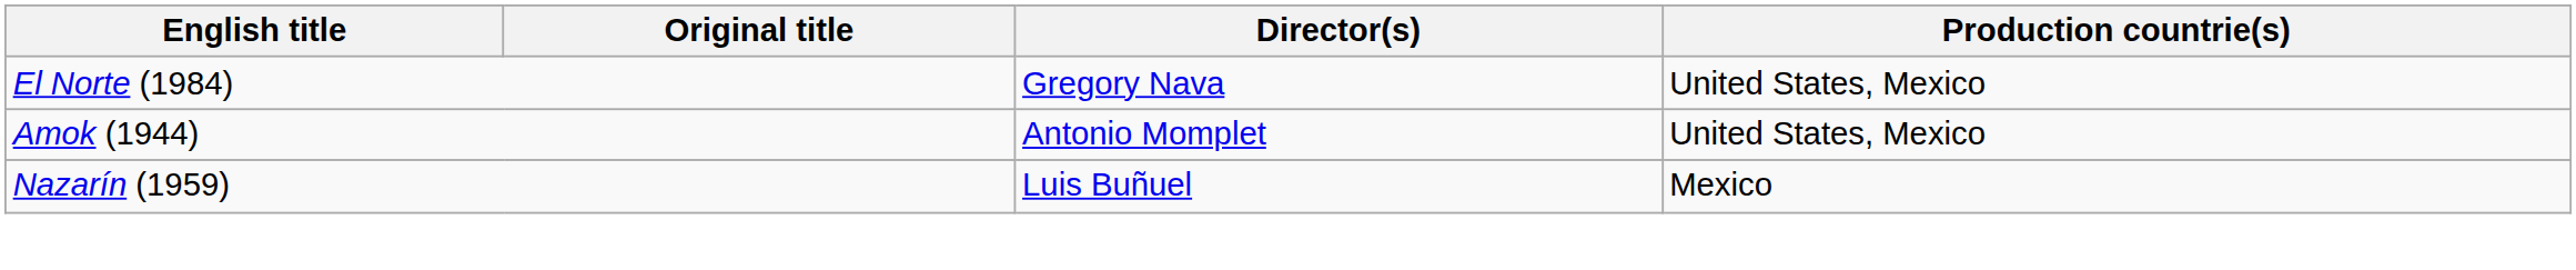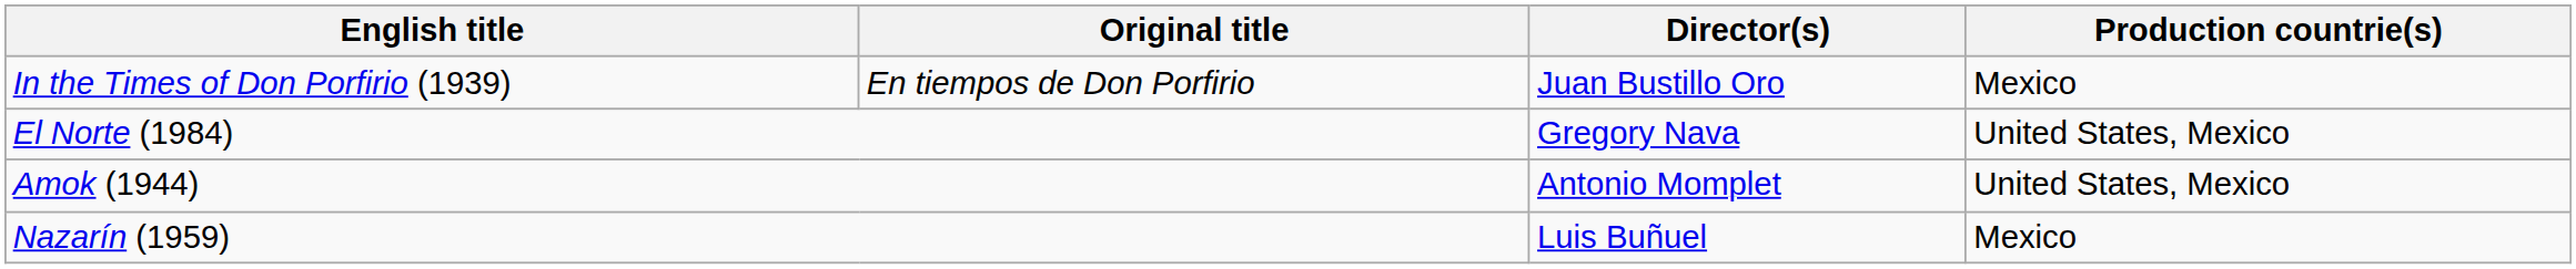+ row: In the Times of Don Porfirio (1939) | En tiempos de Don Porfirio | Juan Bustillo Oro | Mexico
